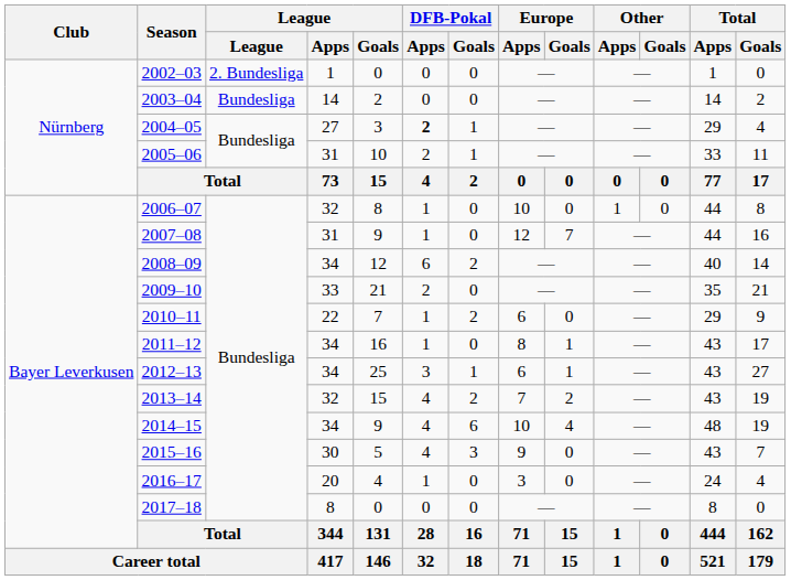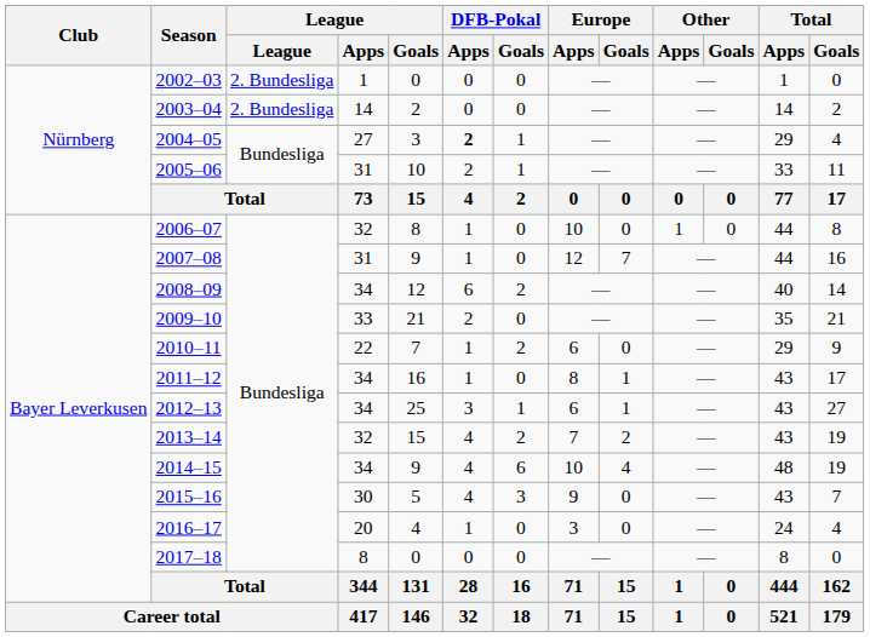2003–04 | League: Bundesliga -> 2. Bundesliga
